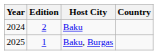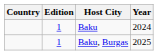columns swapped: Year <-> Country
Baku | Edition: 2 -> 1
